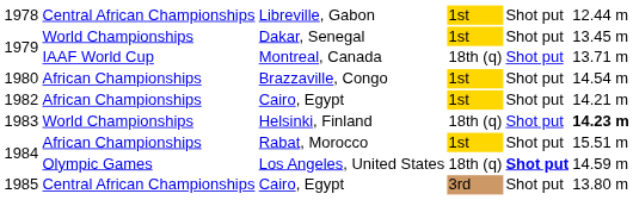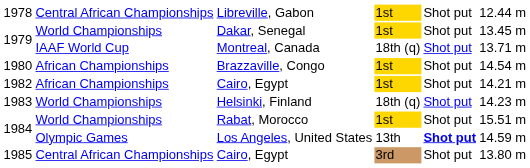Helsinki, Finland | column 6: bold -> normal
Rabat, Morocco | column 2: African Championships -> World Championships
Los Angeles, United States | column 4: 18th (q) -> 13th
